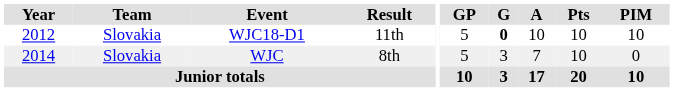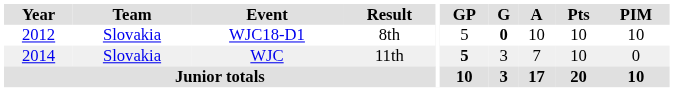WJC18-D1 | Result: 11th -> 8th
WJC | Result: 8th -> 11th
WJC | GP: normal -> bold
